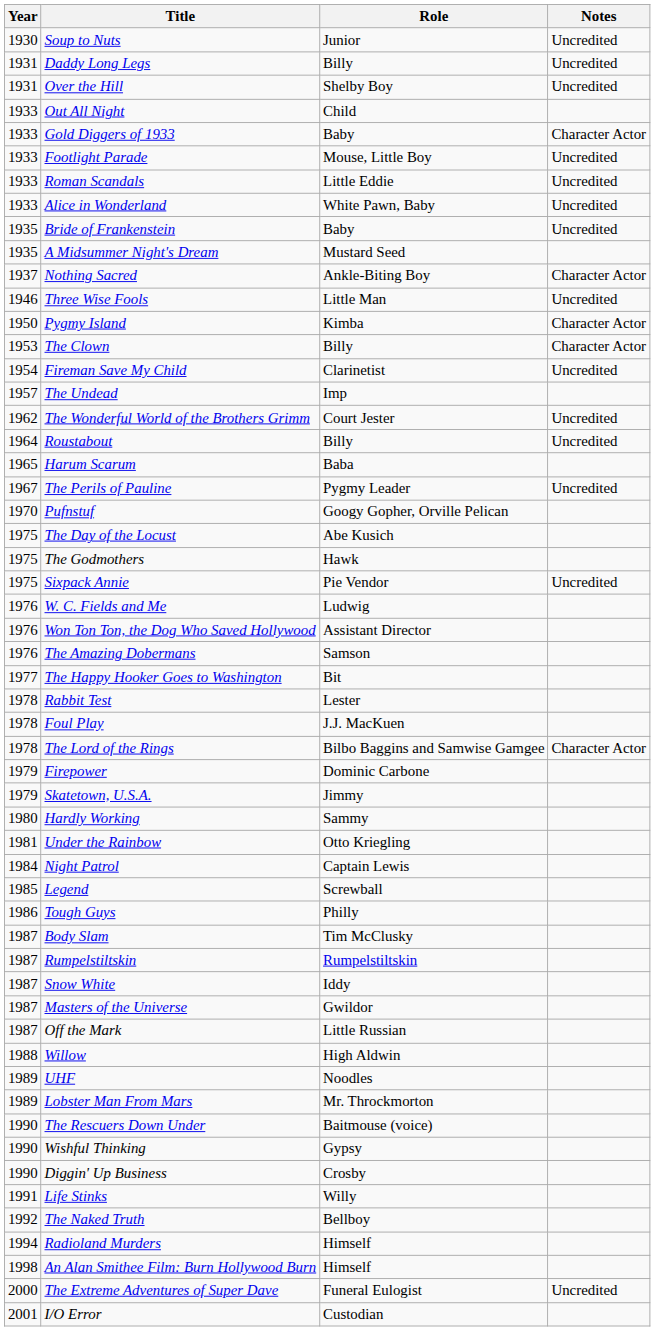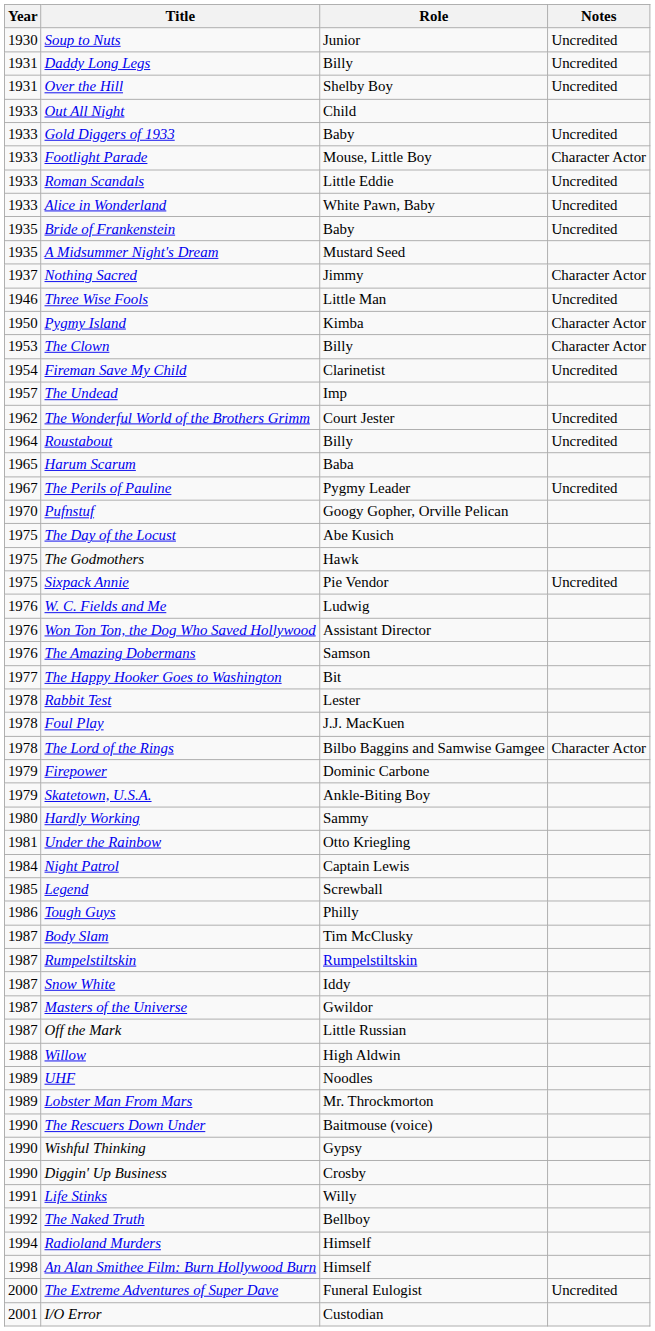Gold Diggers of 1933 | Notes: Character Actor -> Uncredited
Footlight Parade | Notes: Uncredited -> Character Actor
Nothing Sacred | Role: Ankle-Biting Boy -> Jimmy
Skatetown, U.S.A. | Role: Jimmy -> Ankle-Biting Boy
